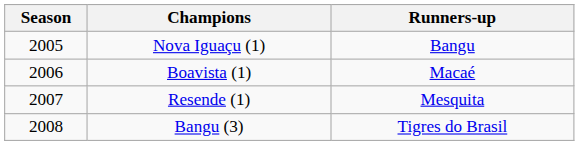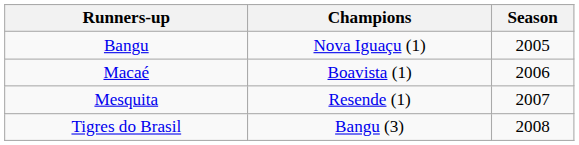columns swapped: Season <-> Runners-up
